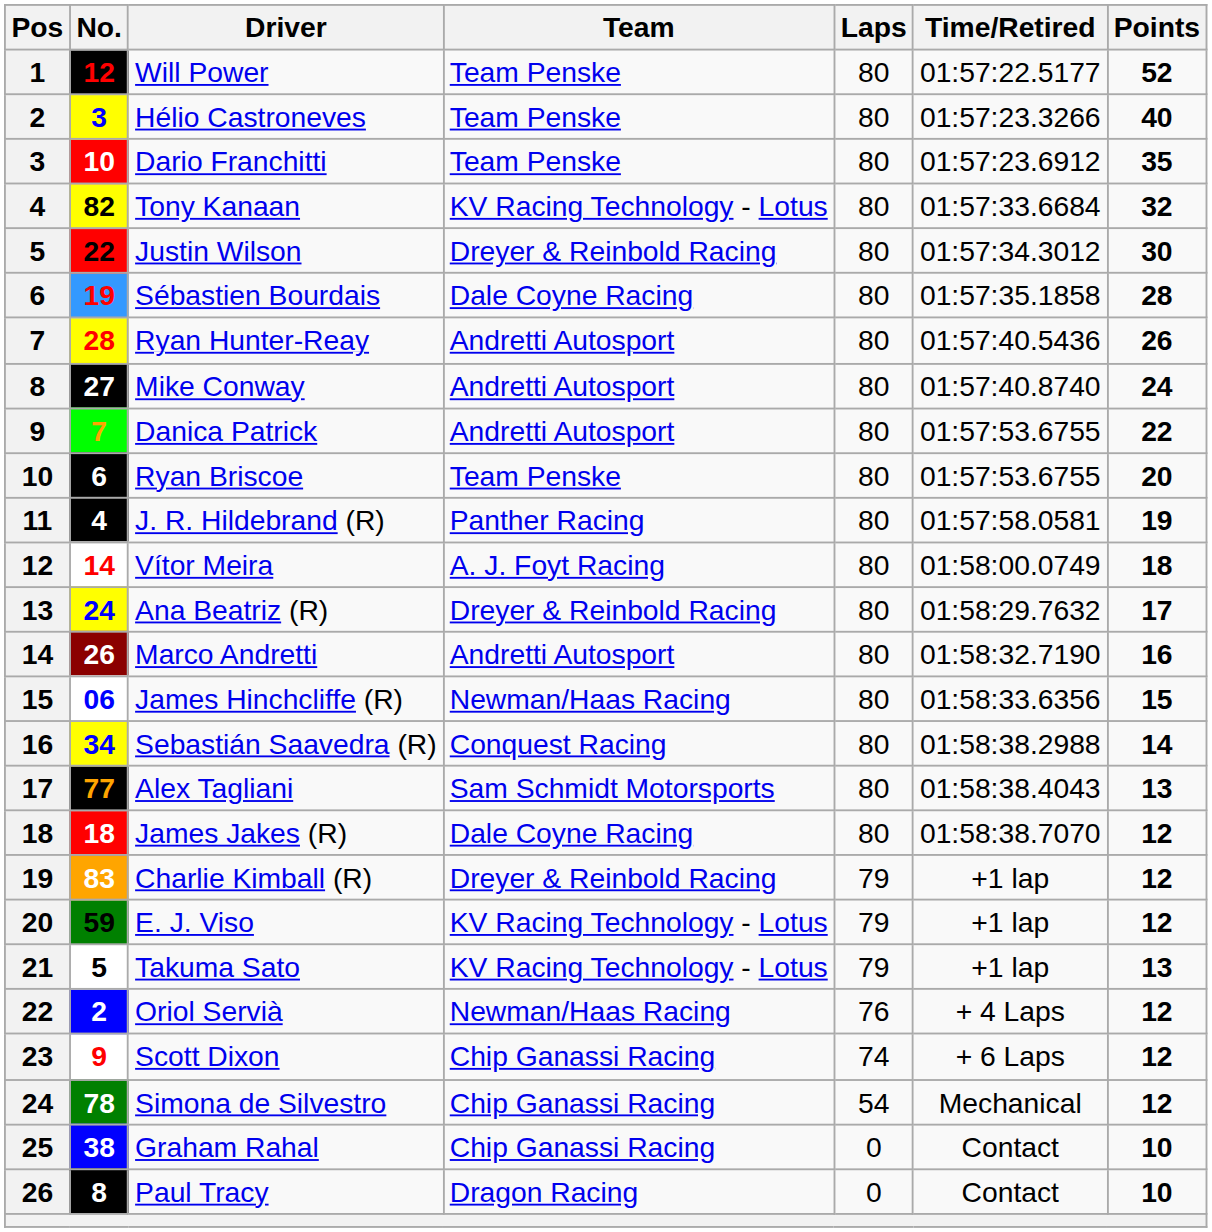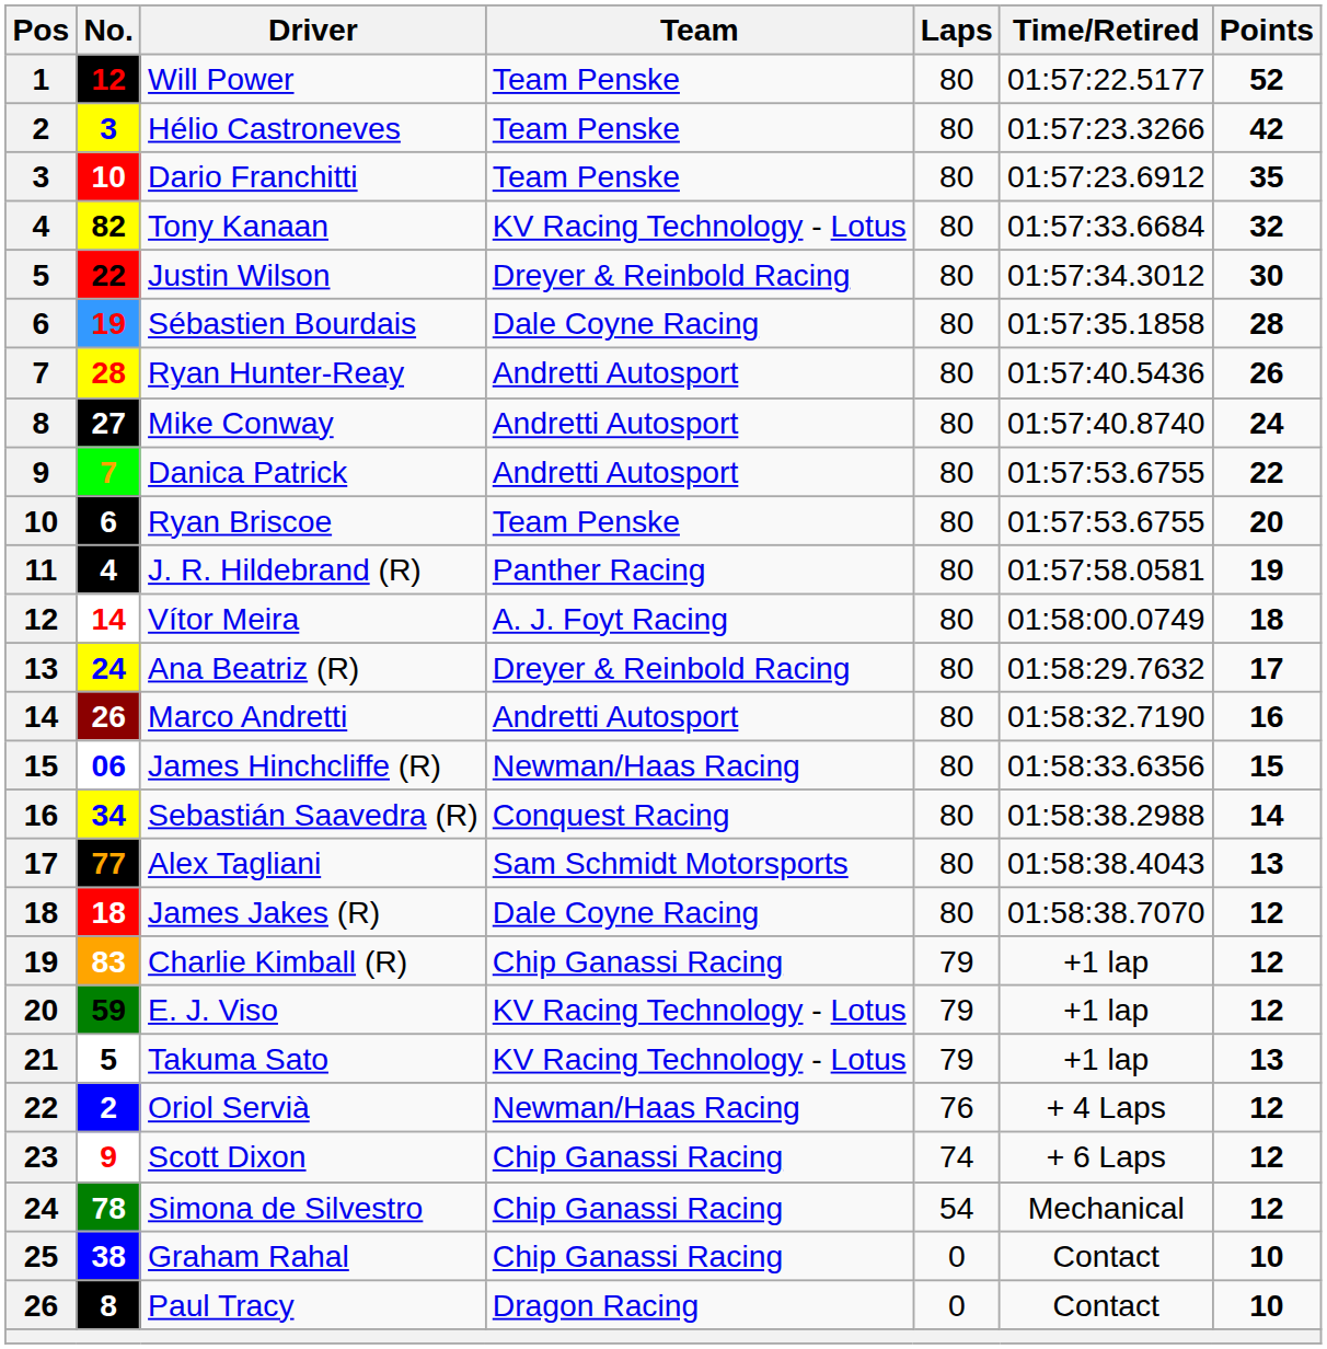Hélio Castroneves | Points: 40 -> 42
Charlie Kimball (R) | Team: Dreyer & Reinbold Racing -> Chip Ganassi Racing
